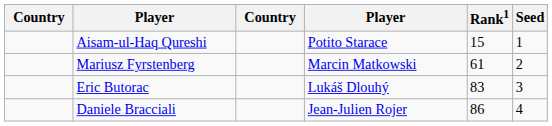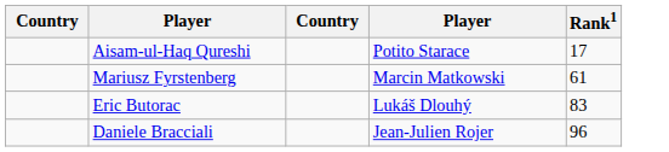- column: Seed | 1 | 2 | 3 | 4
Aisam-ul-Haq Qureshi | Rank1: 15 -> 17
Daniele Bracciali | Rank1: 86 -> 96
